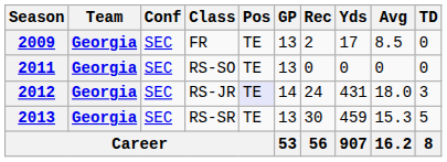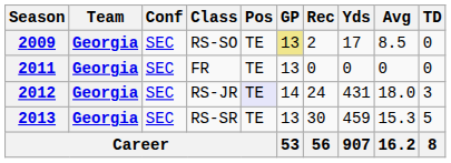2009 | Class: FR -> RS-SO
2009 | GP: no background -> khaki background
2011 | Class: RS-SO -> FR
